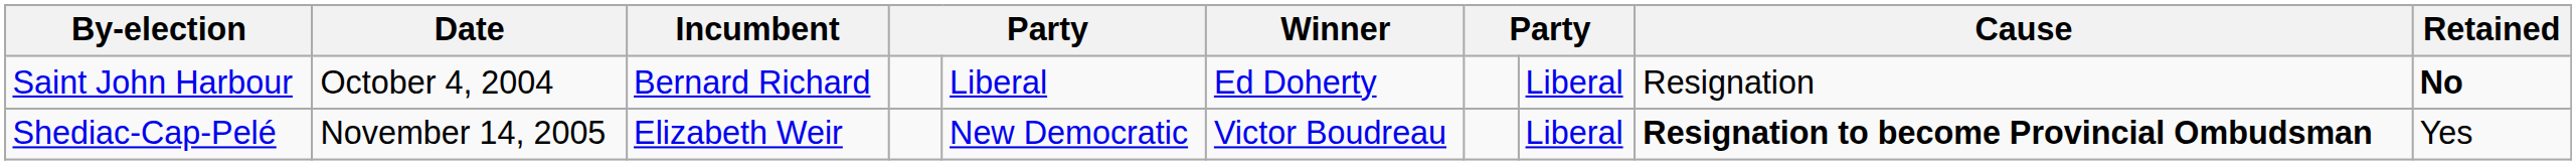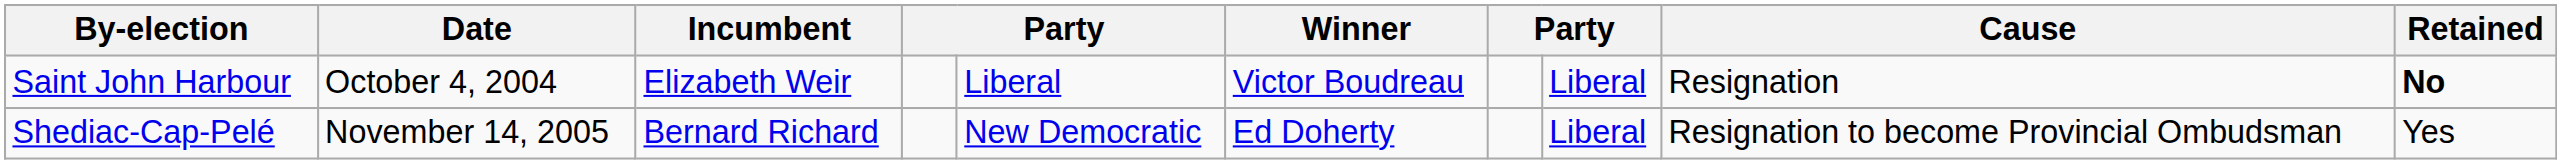Saint John Harbour | Incumbent: Bernard Richard -> Elizabeth Weir
Saint John Harbour | Winner: Ed Doherty -> Victor Boudreau
Shediac-Cap-Pelé | Incumbent: Elizabeth Weir -> Bernard Richard
Shediac-Cap-Pelé | Winner: Victor Boudreau -> Ed Doherty
Shediac-Cap-Pelé | Cause: bold -> normal
